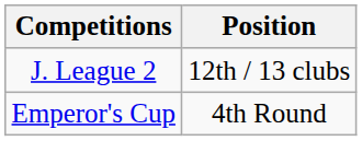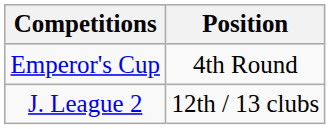rows swapped: J. League 2 <-> Emperor's Cup
